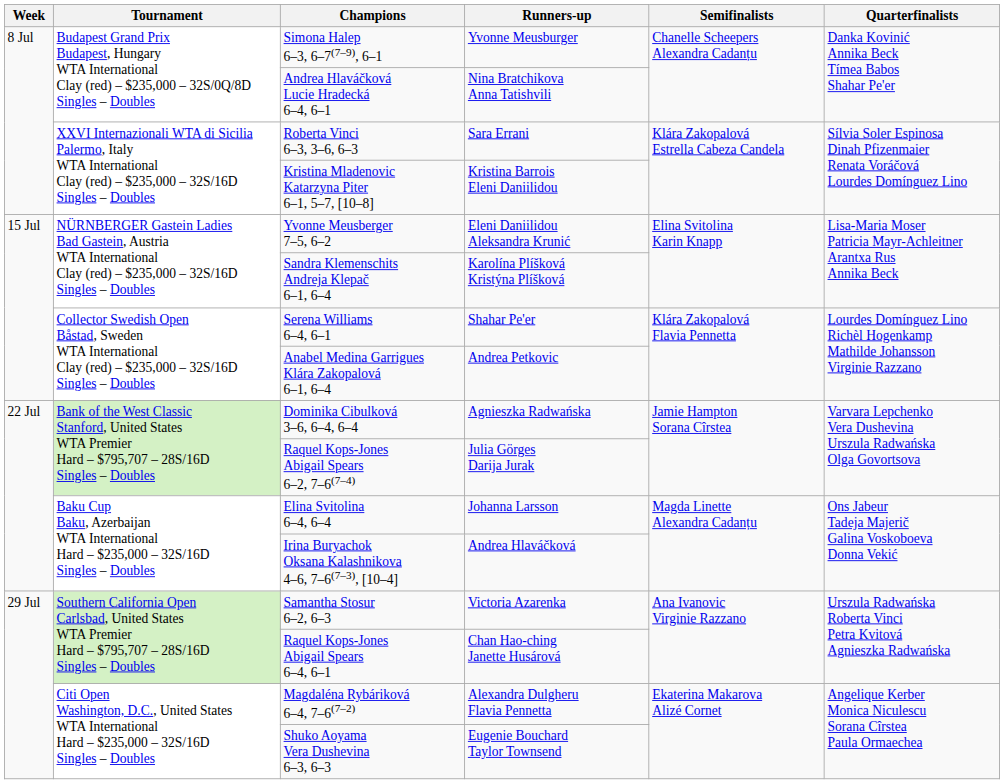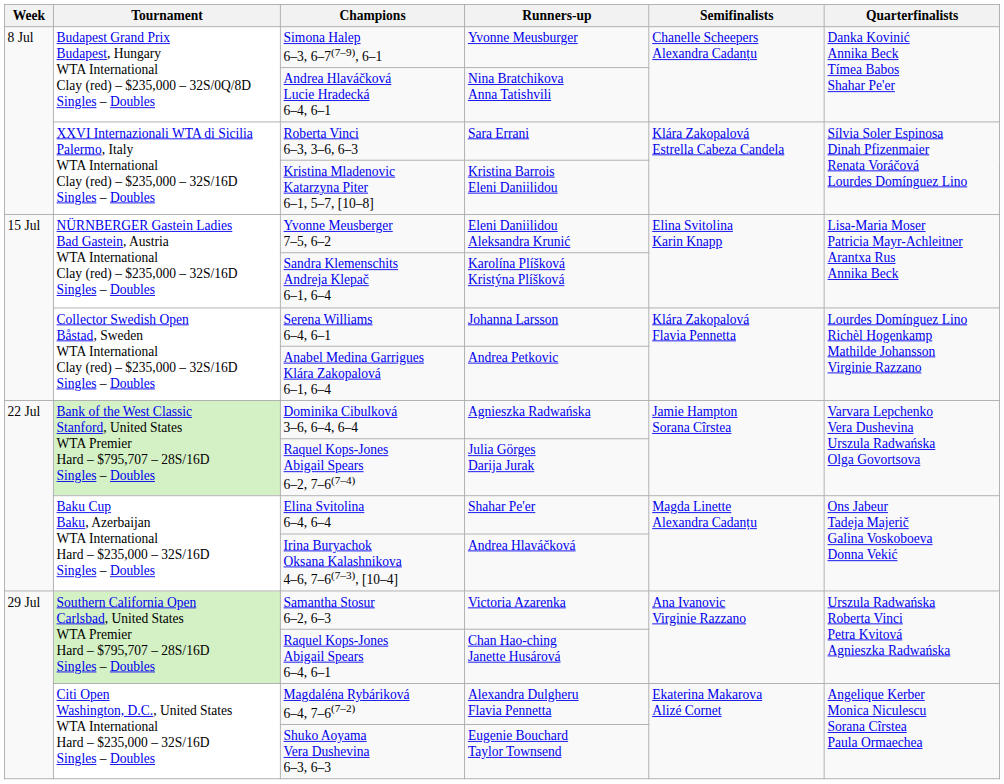Serena Williams 6–4, 6–1 | Runners-up: Shahar Pe'er -> Johanna Larsson
Elina Svitolina 6–4, 6–4 | Runners-up: Johanna Larsson -> Shahar Pe'er
